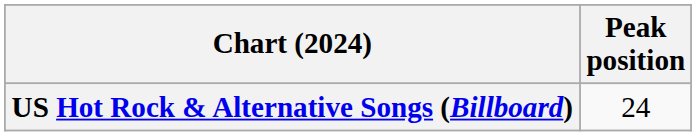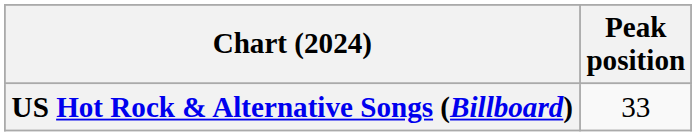US Hot Rock & Alternative Songs (Billboard) | Peak position: 24 -> 33
